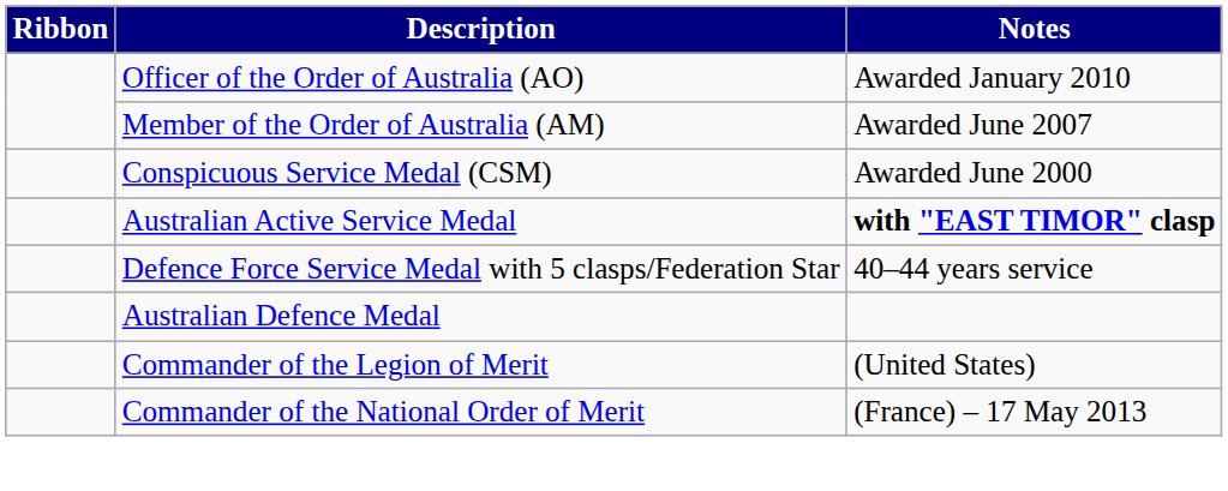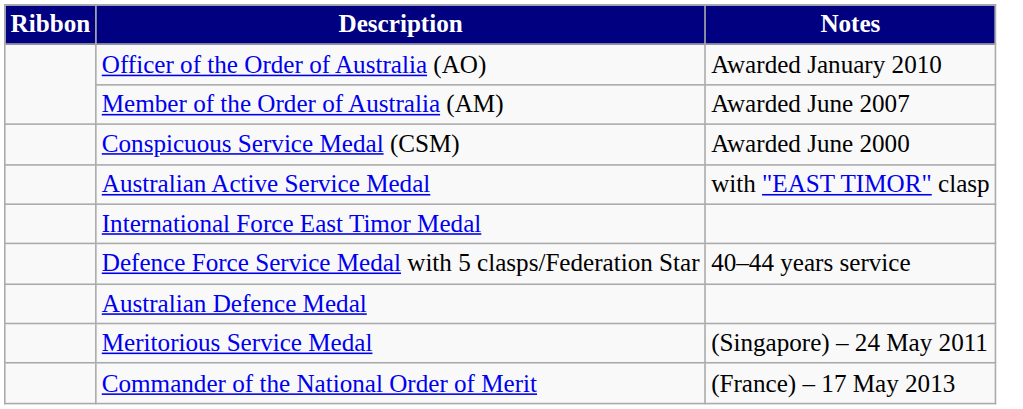Australian Active Service Medal | Notes: bold -> normal
+ row: International Force East Timor Medal
- row: Commander of the Legion of Merit | (United States)
+ row: Meritorious Service Medal | (Singapore) – 24 May 2011
